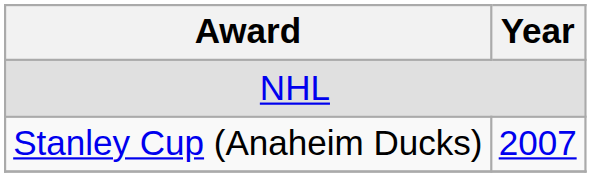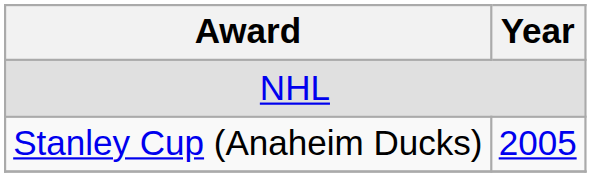Stanley Cup (Anaheim Ducks) | Year: 2007 -> 2005
